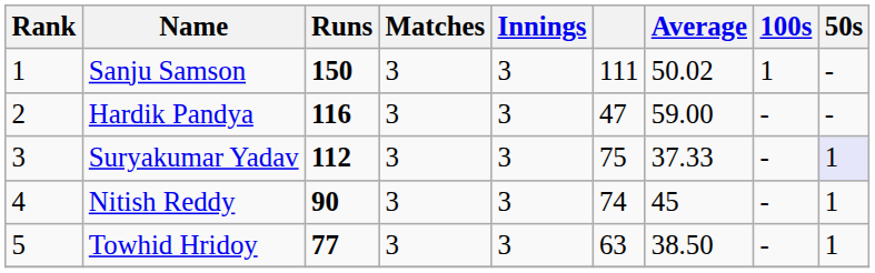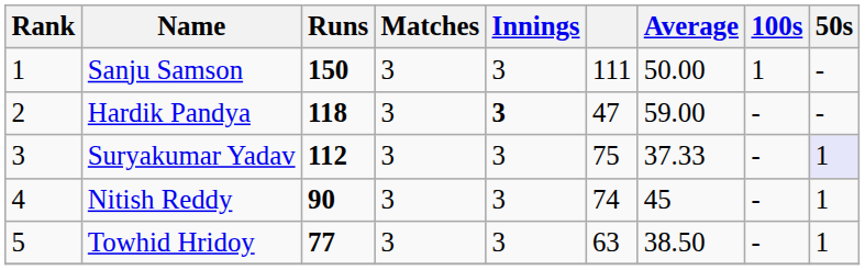Sanju Samson | Average: 50.02 -> 50.00
Hardik Pandya | Runs: 116 -> 118
Hardik Pandya | Innings: normal -> bold
